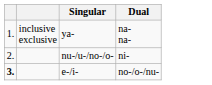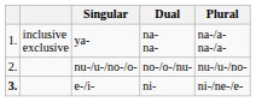+ column: Plural | na-/a- na-/a- | nu-/u-/no- | ni-/ne-/e-
nu-/u-/no-/o- | Dual: ni- -> no-/o-/nu-
e-/i- | Dual: no-/o-/nu- -> ni-
